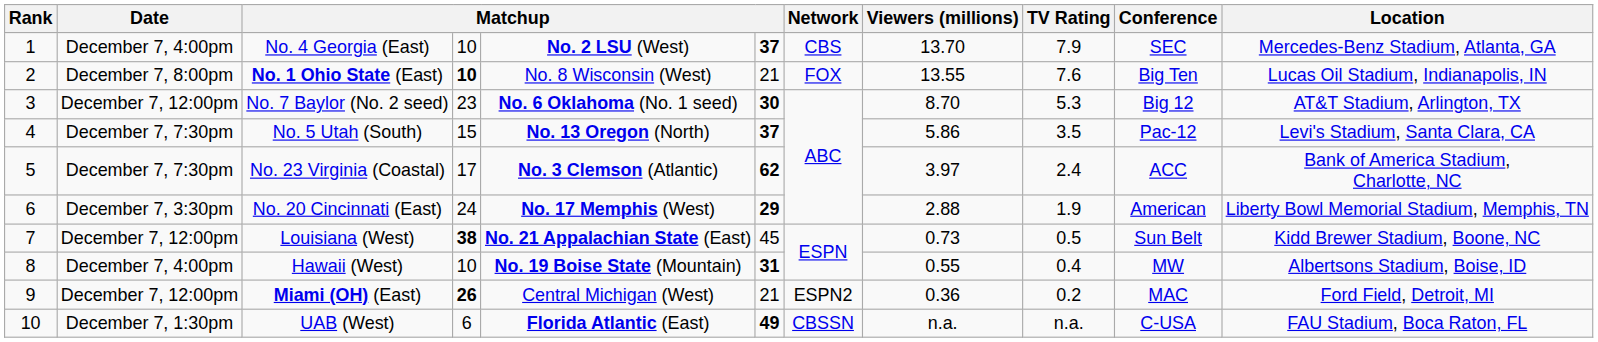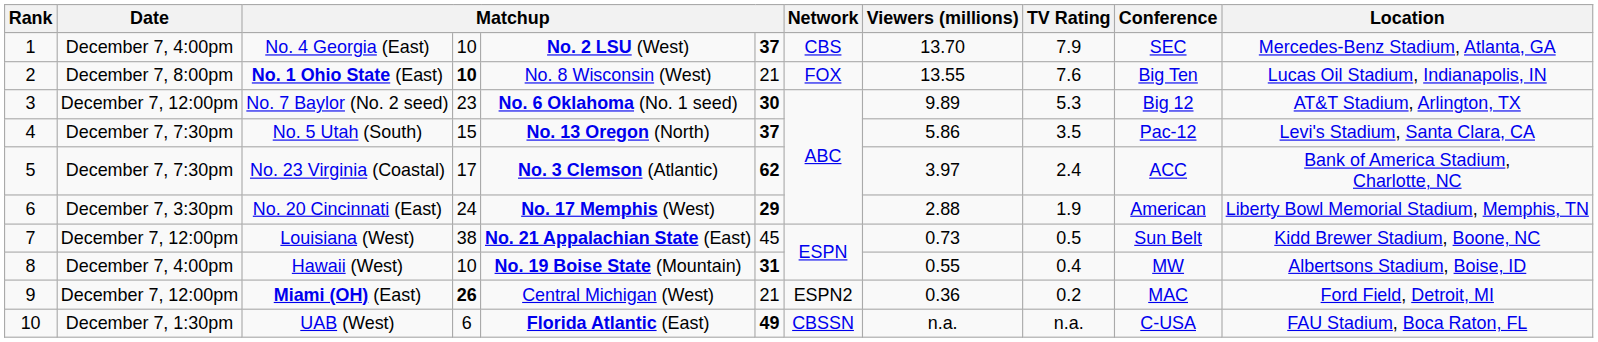No. 7 Baylor (No. 2 seed) | Viewers (millions): 8.70 -> 9.89
Louisiana (West) | column 4: bold -> normal
